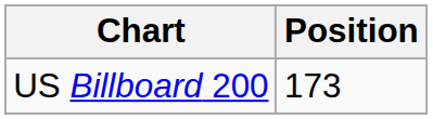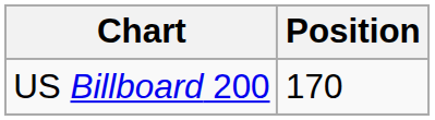US Billboard 200 | Position: 173 -> 170
